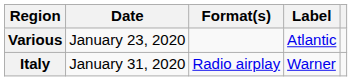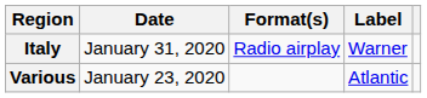rows swapped: Various <-> Italy
